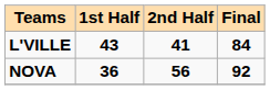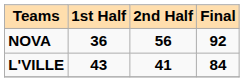rows swapped: NOVA <-> L'VILLE
